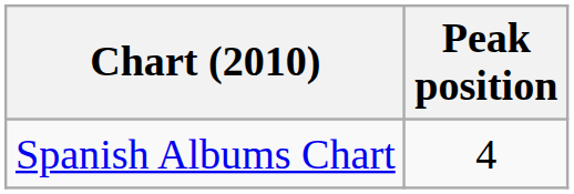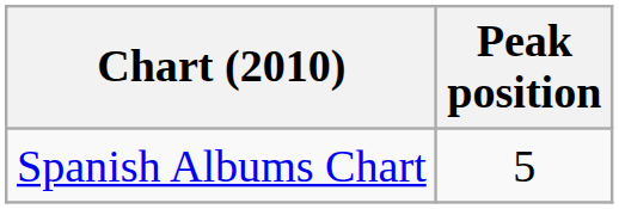Spanish Albums Chart | Peak position: 4 -> 5
